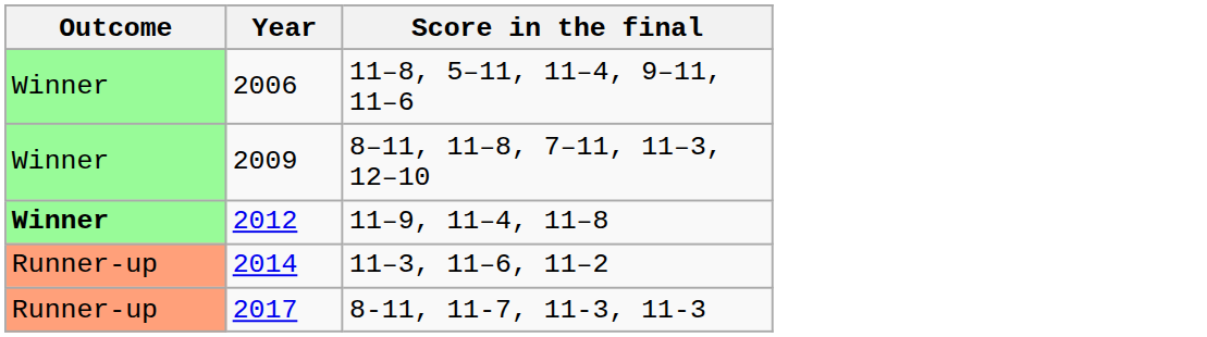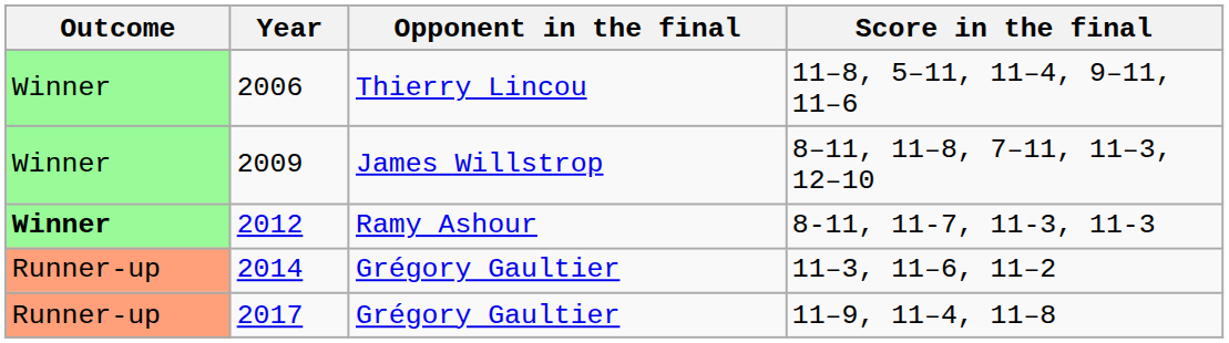+ column: Opponent in the final | Thierry Lincou | James Willstrop | Ramy Ashour | Grégory Gaultier | Grégory Gaultier
2012 | Score in the final: 11–9, 11–4, 11–8 -> 8-11, 11-7, 11-3, 11-3
2017 | Score in the final: 8-11, 11-7, 11-3, 11-3 -> 11–9, 11–4, 11–8
